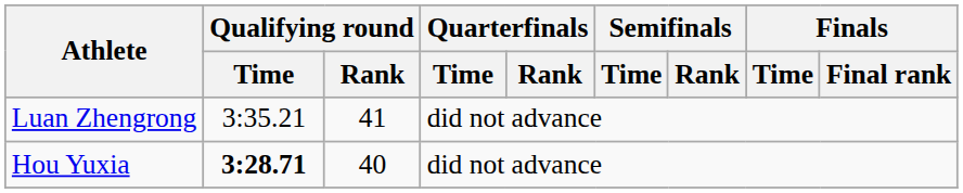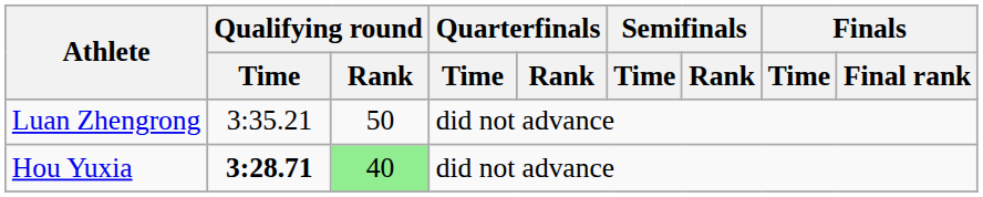Luan Zhengrong | Qualifying round / Rank: 41 -> 50
Hou Yuxia | Qualifying round / Rank: no background -> lightgreen background
